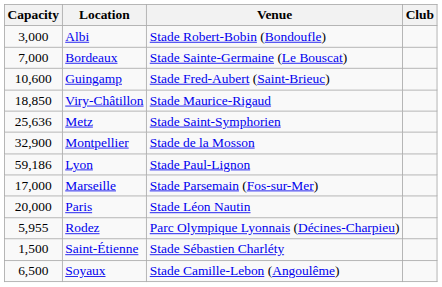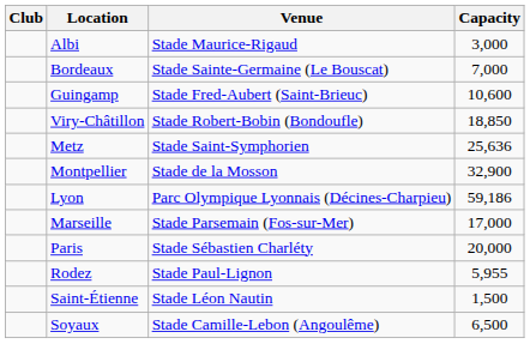columns swapped: Club <-> Capacity
Albi | Venue: Stade Robert-Bobin (Bondoufle) -> Stade Maurice-Rigaud
Viry-Châtillon | Venue: Stade Maurice-Rigaud -> Stade Robert-Bobin (Bondoufle)
Lyon | Venue: Stade Paul-Lignon -> Parc Olympique Lyonnais (Décines-Charpieu)
Paris | Venue: Stade Léon Nautin -> Stade Sébastien Charléty
Rodez | Venue: Parc Olympique Lyonnais (Décines-Charpieu) -> Stade Paul-Lignon
Saint-Étienne | Venue: Stade Sébastien Charléty -> Stade Léon Nautin
